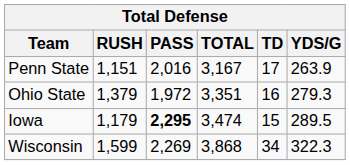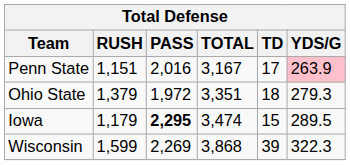Penn State | YDS/G: no background -> pink background
Ohio State | TD: 16 -> 18
Wisconsin | TD: 34 -> 39
